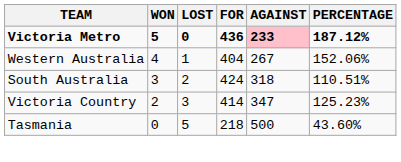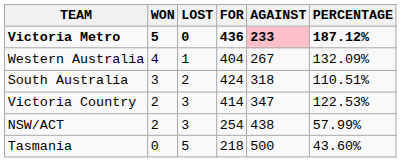Western Australia | PERCENTAGE: 152.06% -> 132.09%
Victoria Country | PERCENTAGE: 125.23% -> 122.53%
+ row: NSW/ACT | 2 | 3 | 254 | 438 | 57.99%
